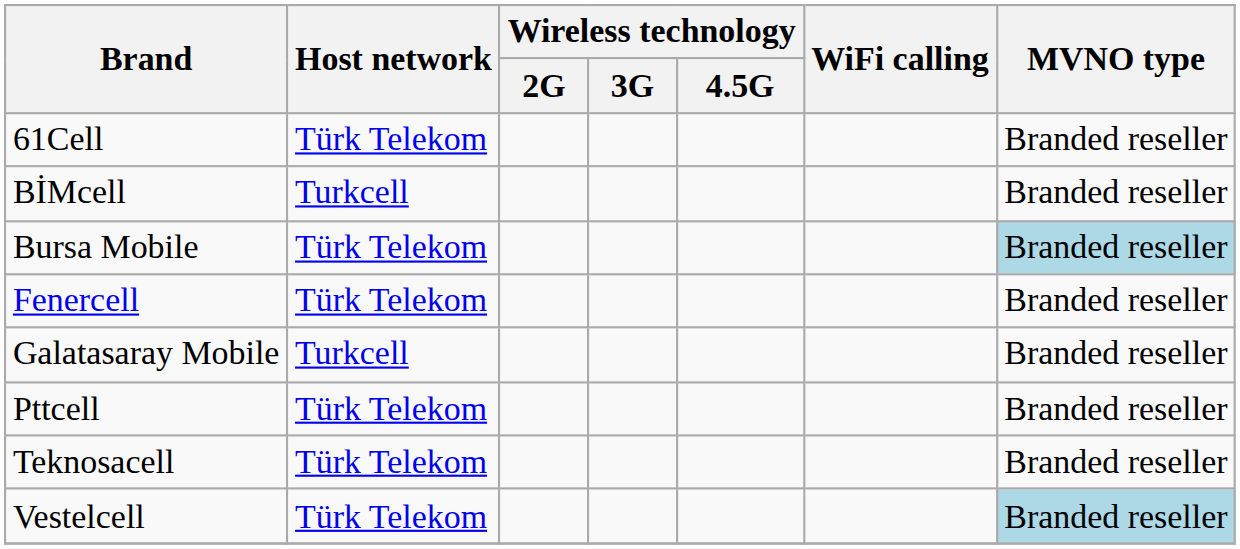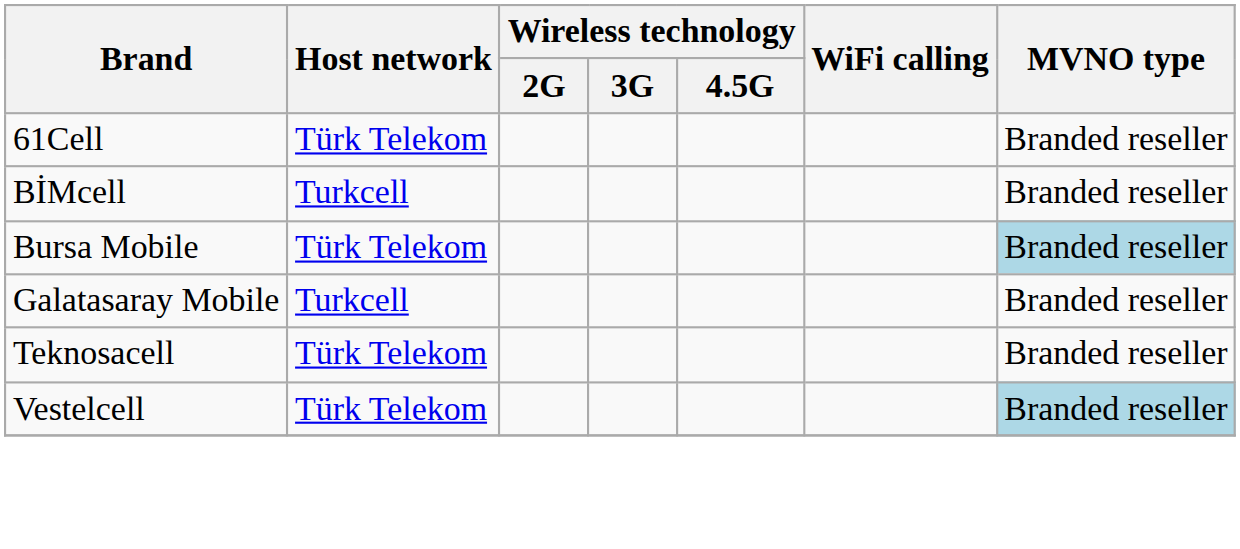- row: Fenercell | Türk Telekom | Branded reseller
- row: Pttcell | Türk Telekom | Branded reseller
